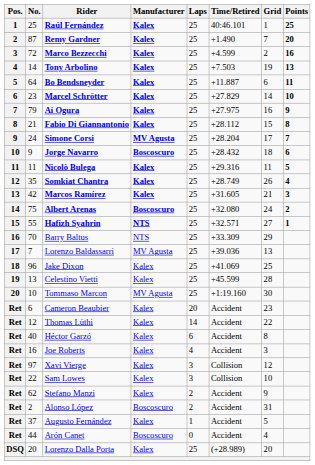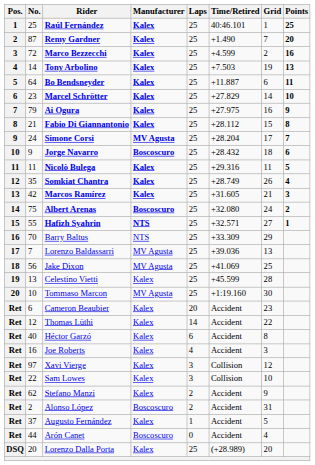Jake Dixon | No.: 96 -> 56
Jake Dixon | Manufacturer: Kalex -> MV Agusta
